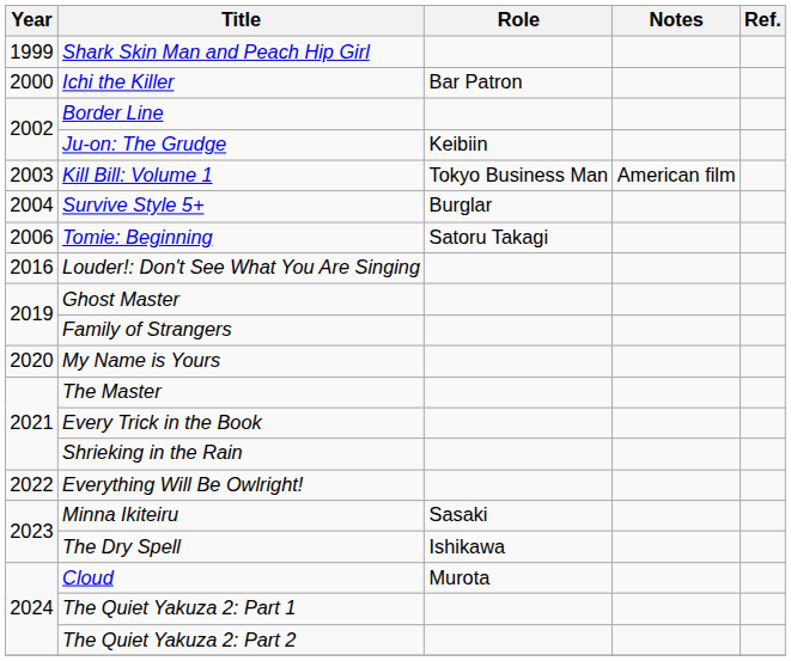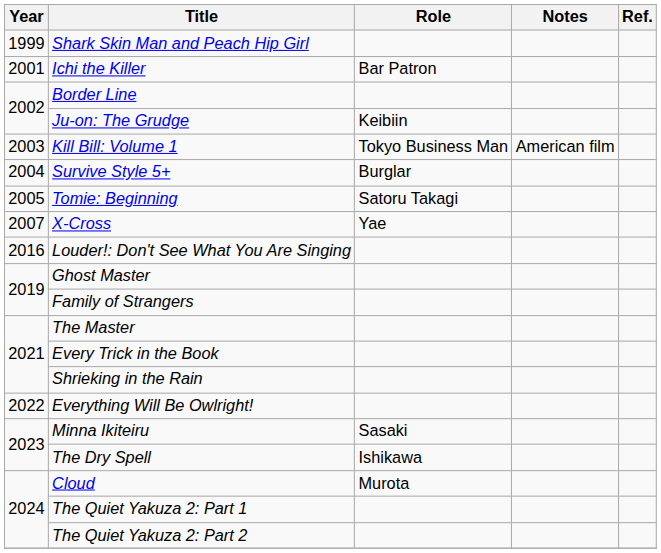Ichi the Killer | Year: 2000 -> 2001
Tomie: Beginning | Year: 2006 -> 2005
+ row: 2007 | X-Cross | Yae
- row: 2020 | My Name is Yours
